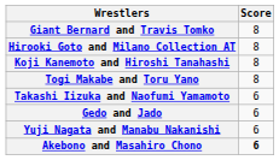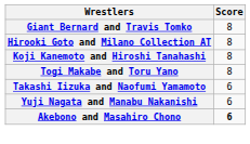- row: Gedo and Jado | 6
